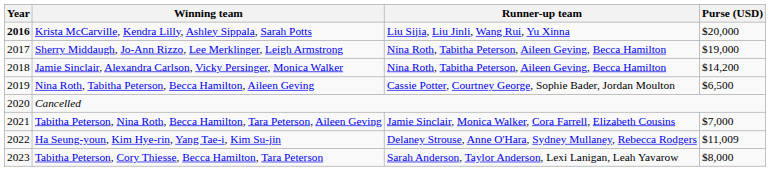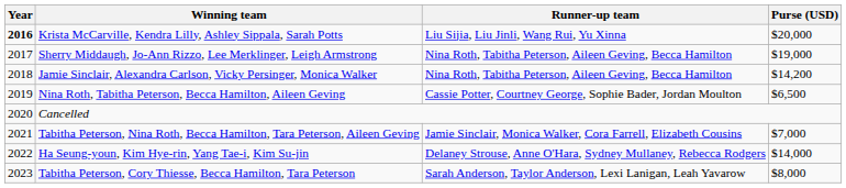Ha Seung-youn, Kim Hye-rin, Yang Tae-i, Kim Su-jin | Purse (USD): $11,009 -> $14,000
